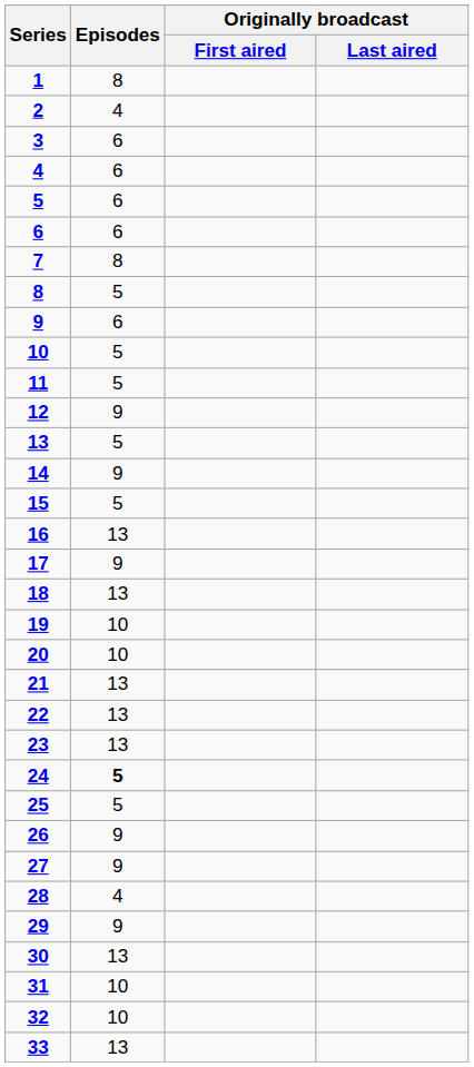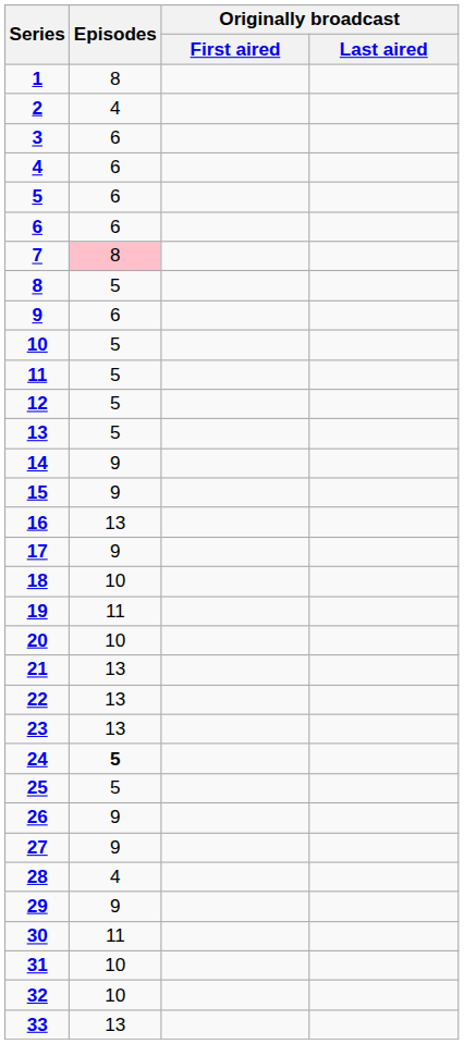7 | Episodes: no background -> pink background
12 | Episodes: 9 -> 5
15 | Episodes: 5 -> 9
18 | Episodes: 13 -> 10
19 | Episodes: 10 -> 11
30 | Episodes: 13 -> 11
